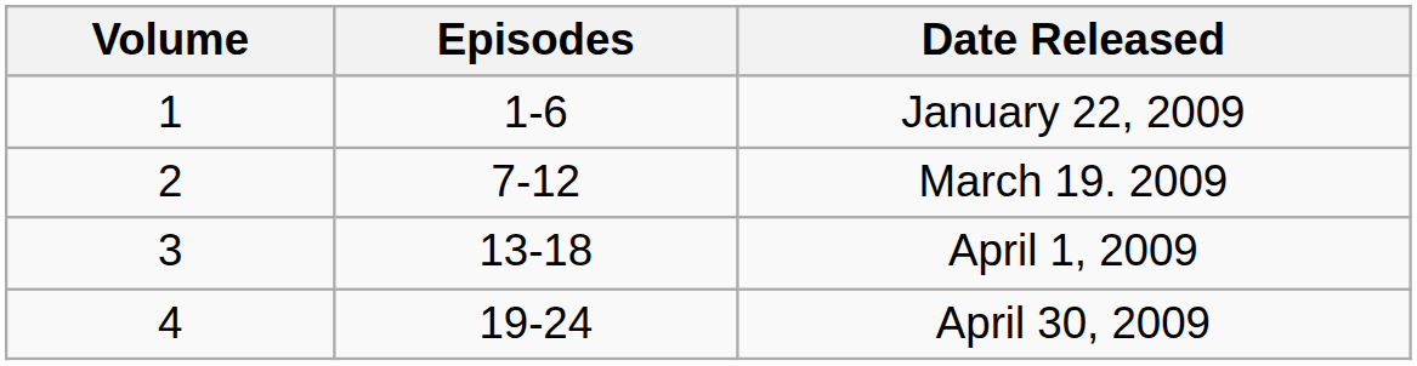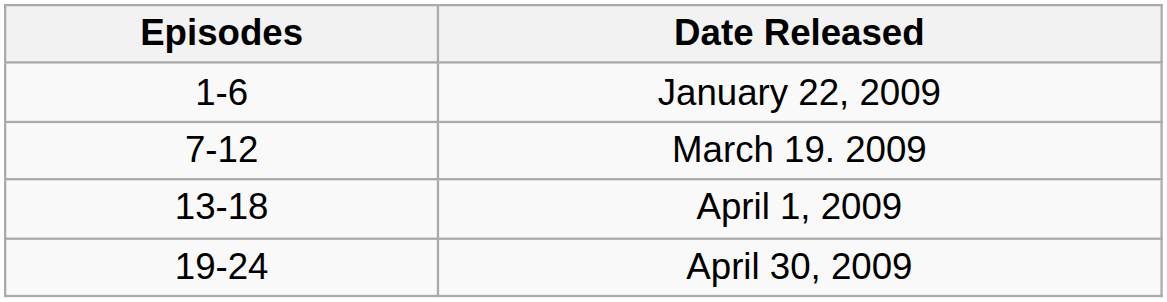- column: Volume | 1 | 2 | 3 | 4
